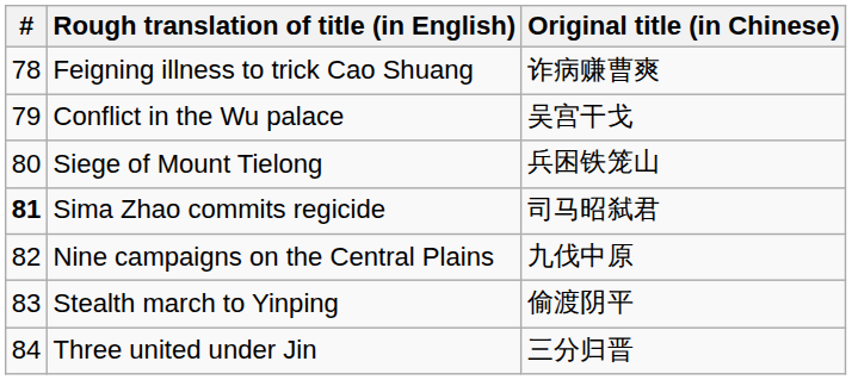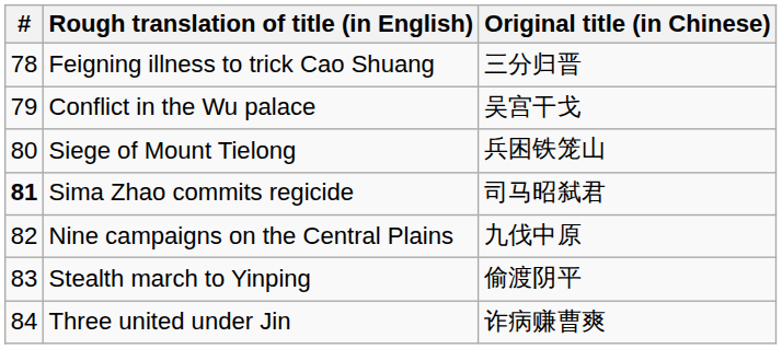Feigning illness to trick Cao Shuang | Original title (in Chinese): 诈病赚曹爽 -> 三分归晋
Three united under Jin | Original title (in Chinese): 三分归晋 -> 诈病赚曹爽
